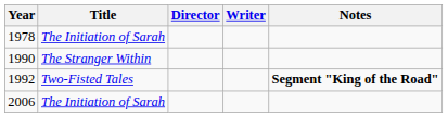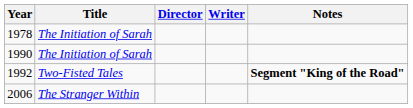1990 | Title: The Stranger Within -> The Initiation of Sarah
2006 | Title: The Initiation of Sarah -> The Stranger Within
